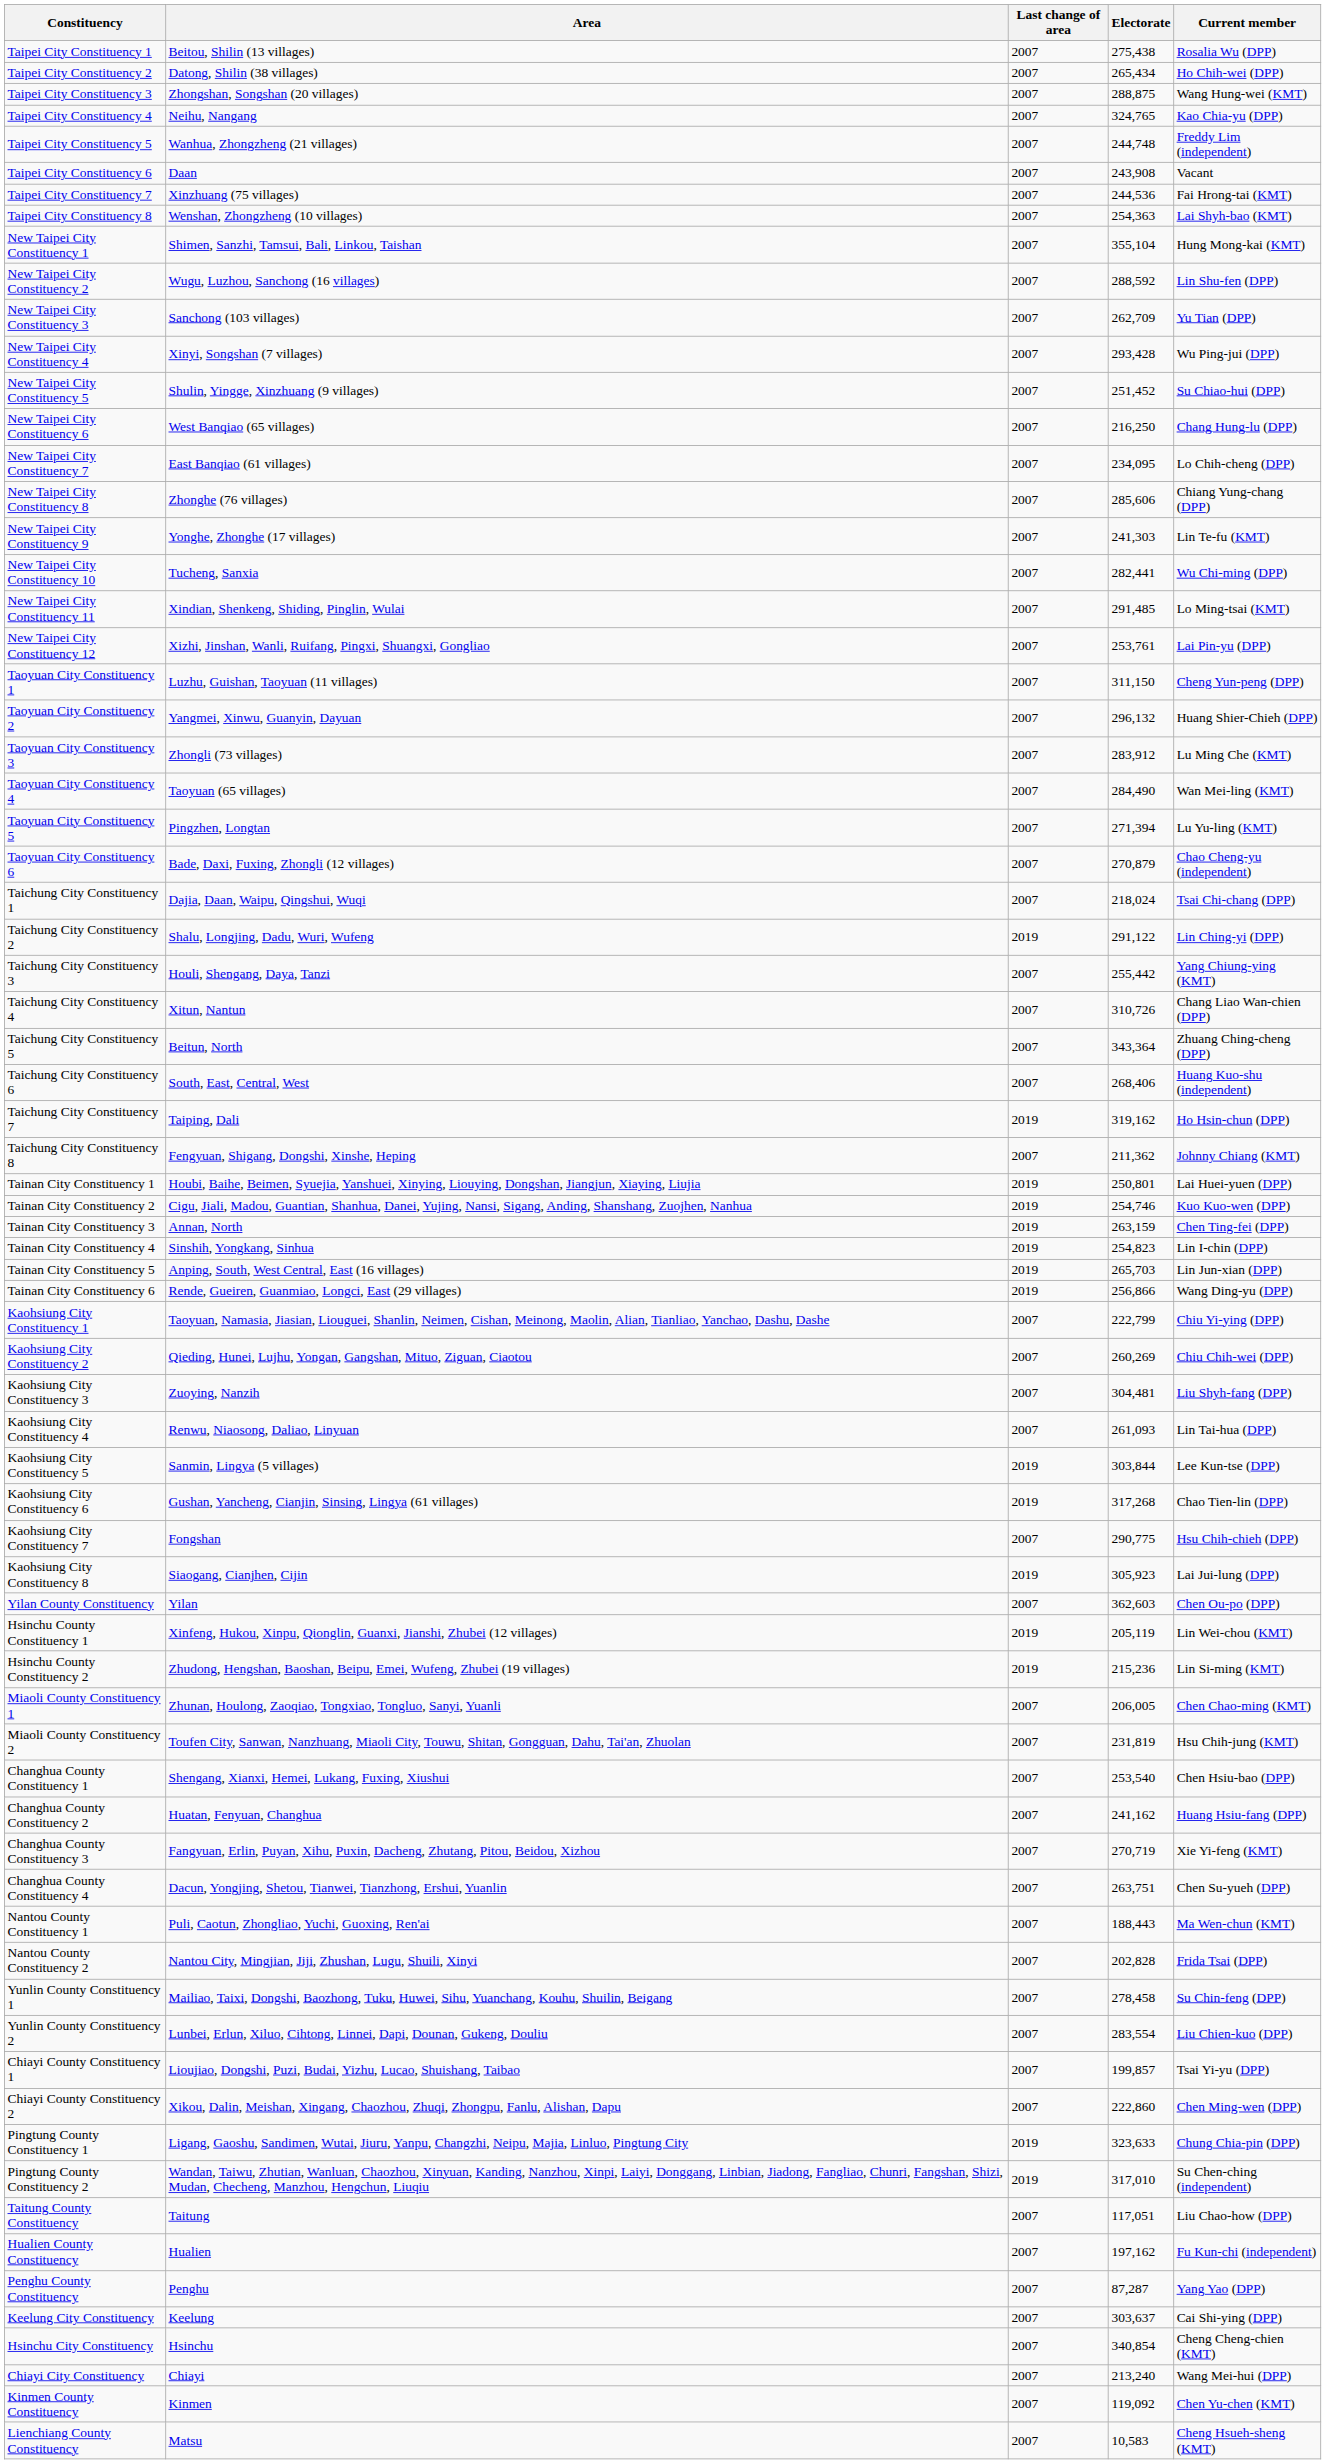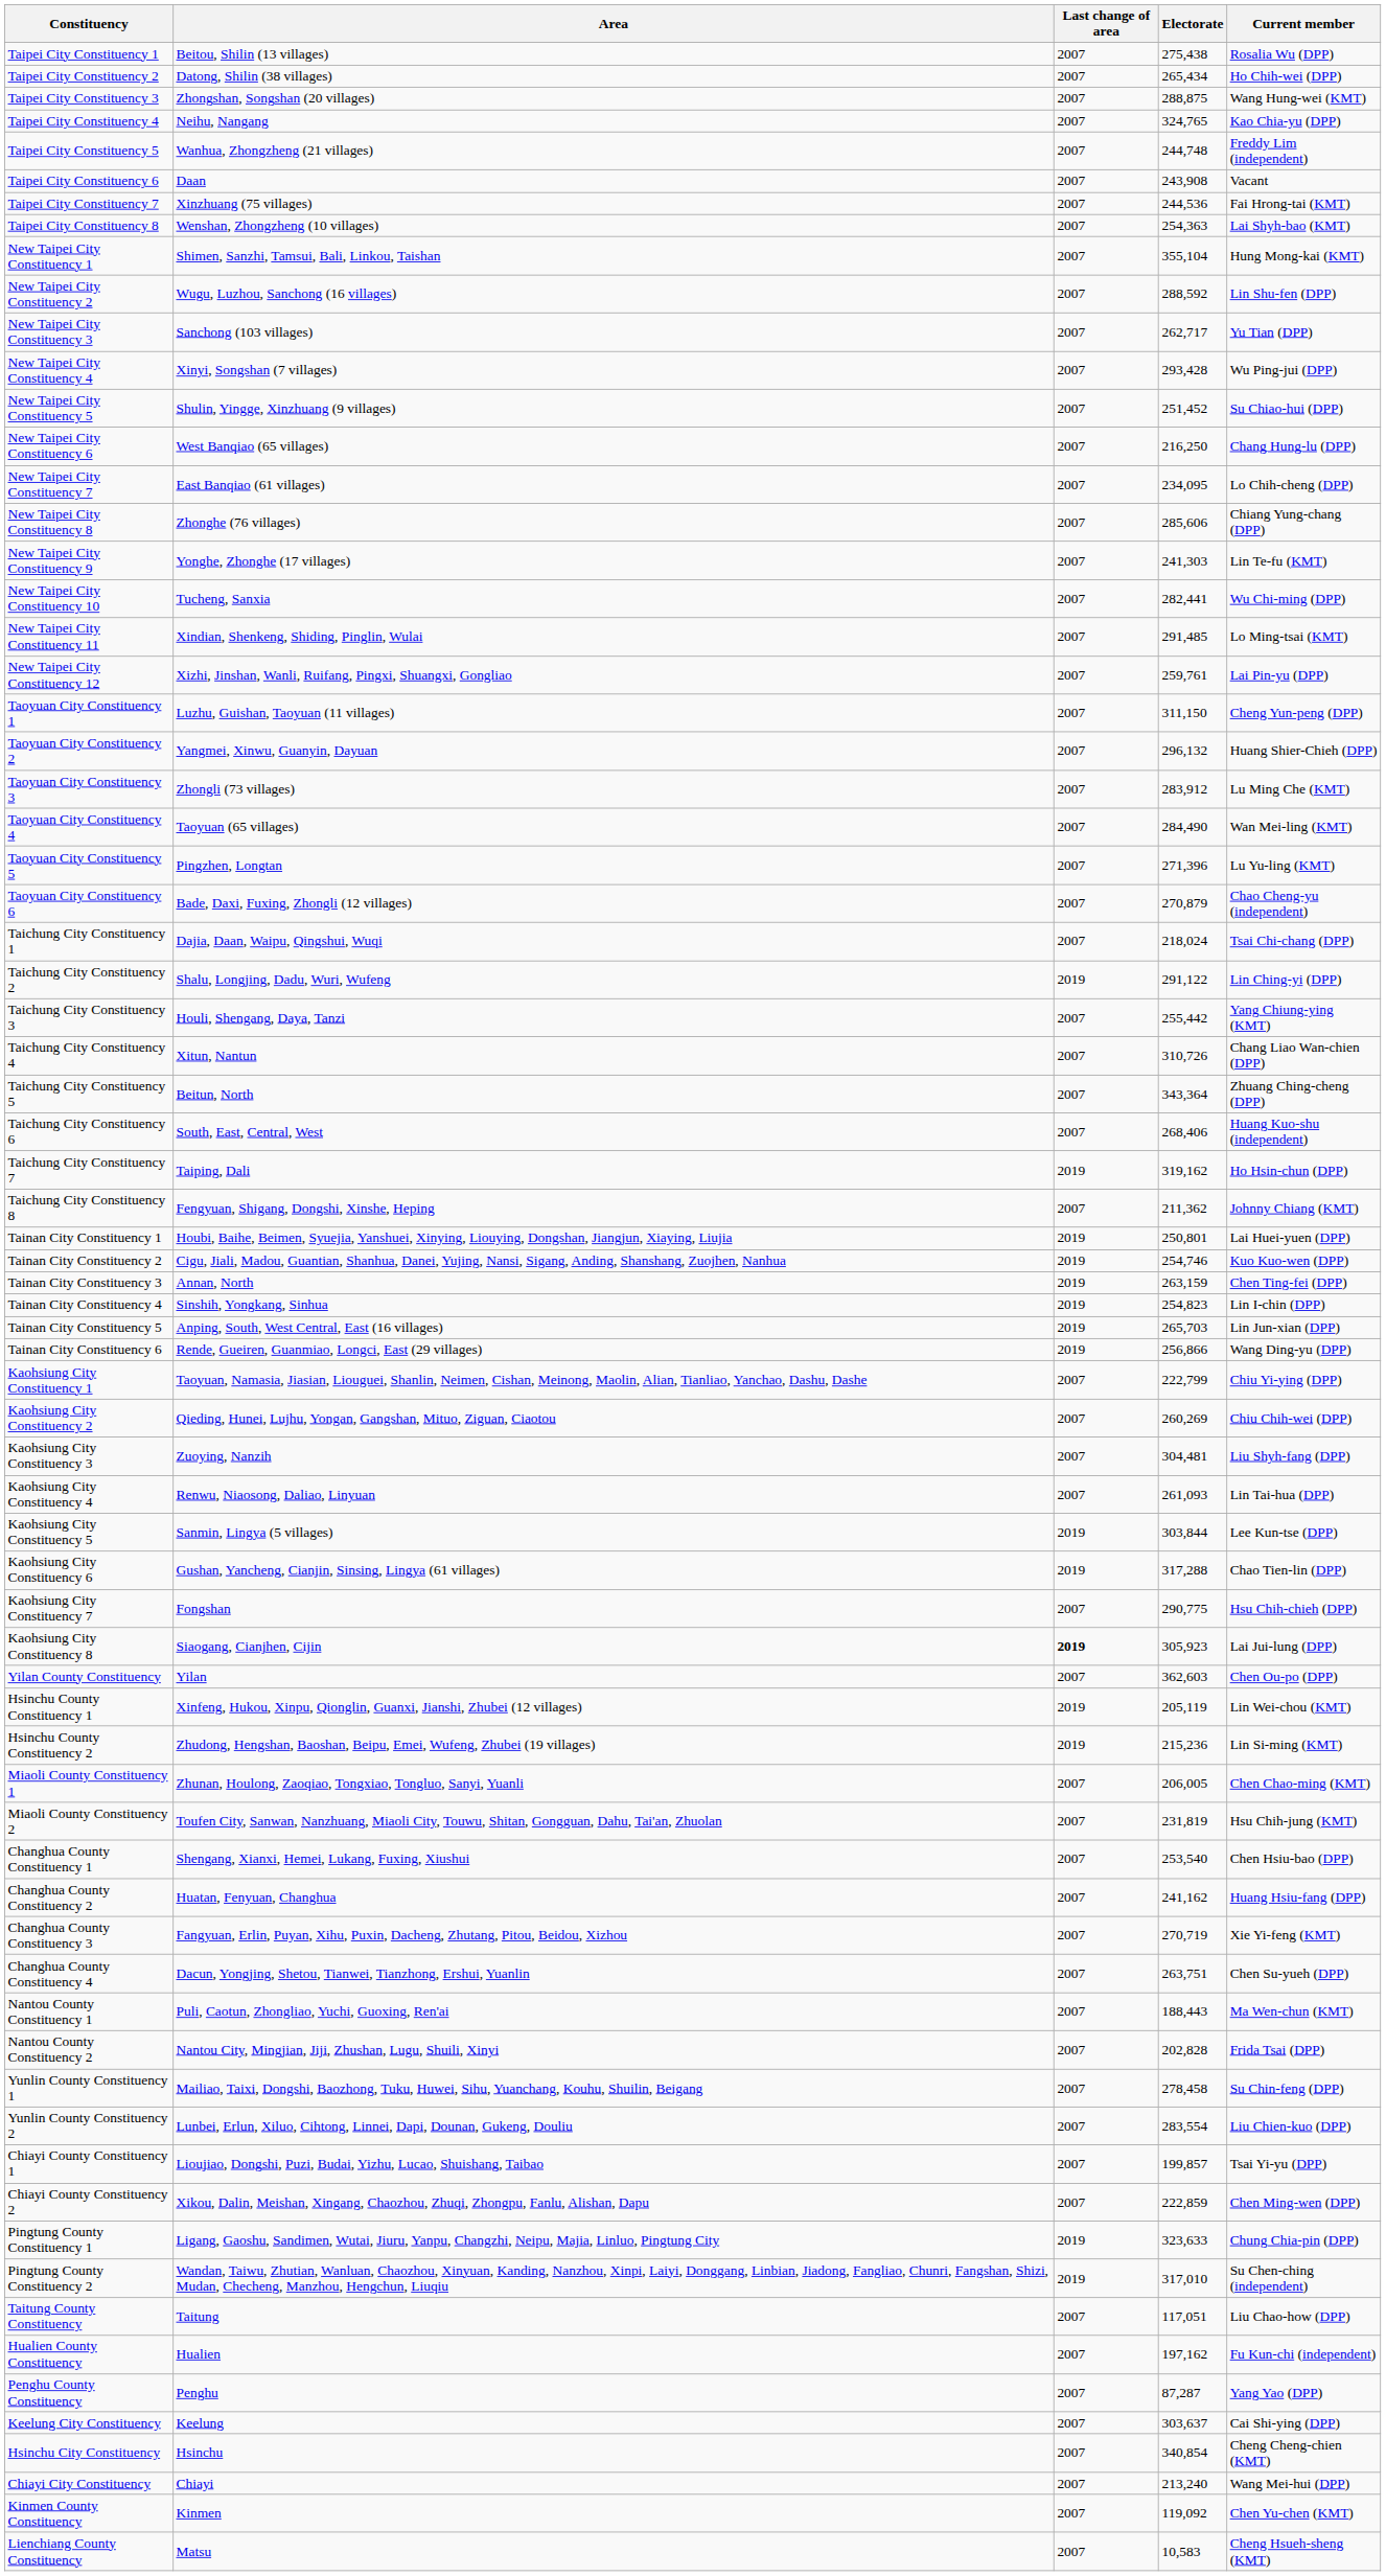New Taipei City Constituency 3 | Electorate: 262,709 -> 262,717
New Taipei City Constituency 12 | Electorate: 253,761 -> 259,761
Taoyuan City Constituency 5 | Electorate: 271,394 -> 271,396
Kaohsiung City Constituency 6 | Electorate: 317,268 -> 317,288
Kaohsiung City Constituency 8 | Last change of area: normal -> bold
Chiayi County Constituency 2 | Electorate: 222,860 -> 222,859
